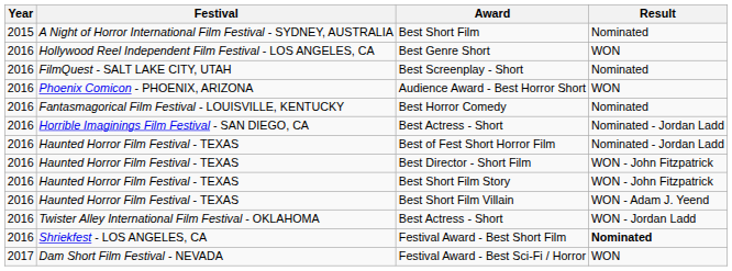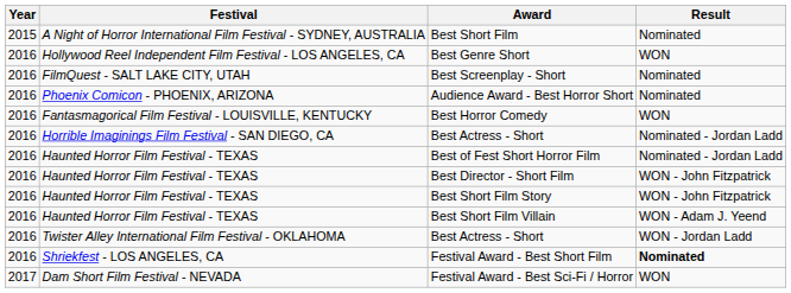Audience Award - Best Horror Short | Result: WON -> Nominated
Best Horror Comedy | Result: Nominated -> WON
